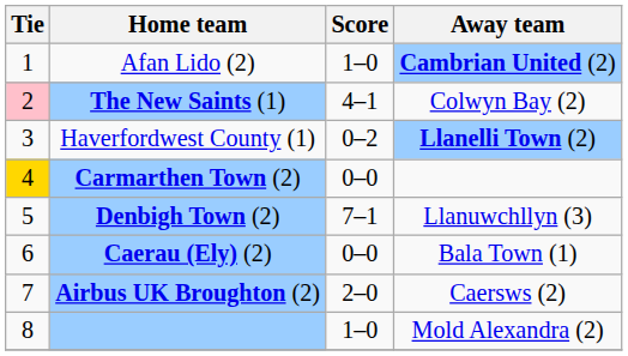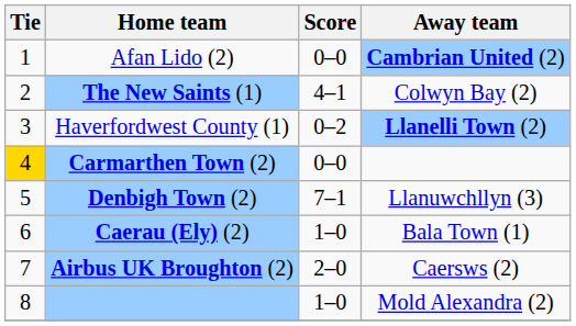Afan Lido (2) | Score: 1–0 -> 0–0
The New Saints (1) | Tie: pink background -> no background
Caerau (Ely) (2) | Score: 0–0 -> 1–0
